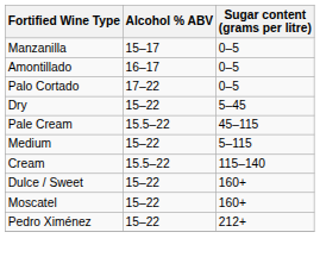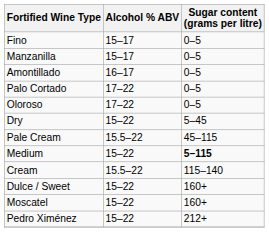+ row: Fino | 15–17 | 0–5
+ row: Oloroso | 17–22 | 0–5
Medium | Sugar content (grams per litre): normal -> bold
